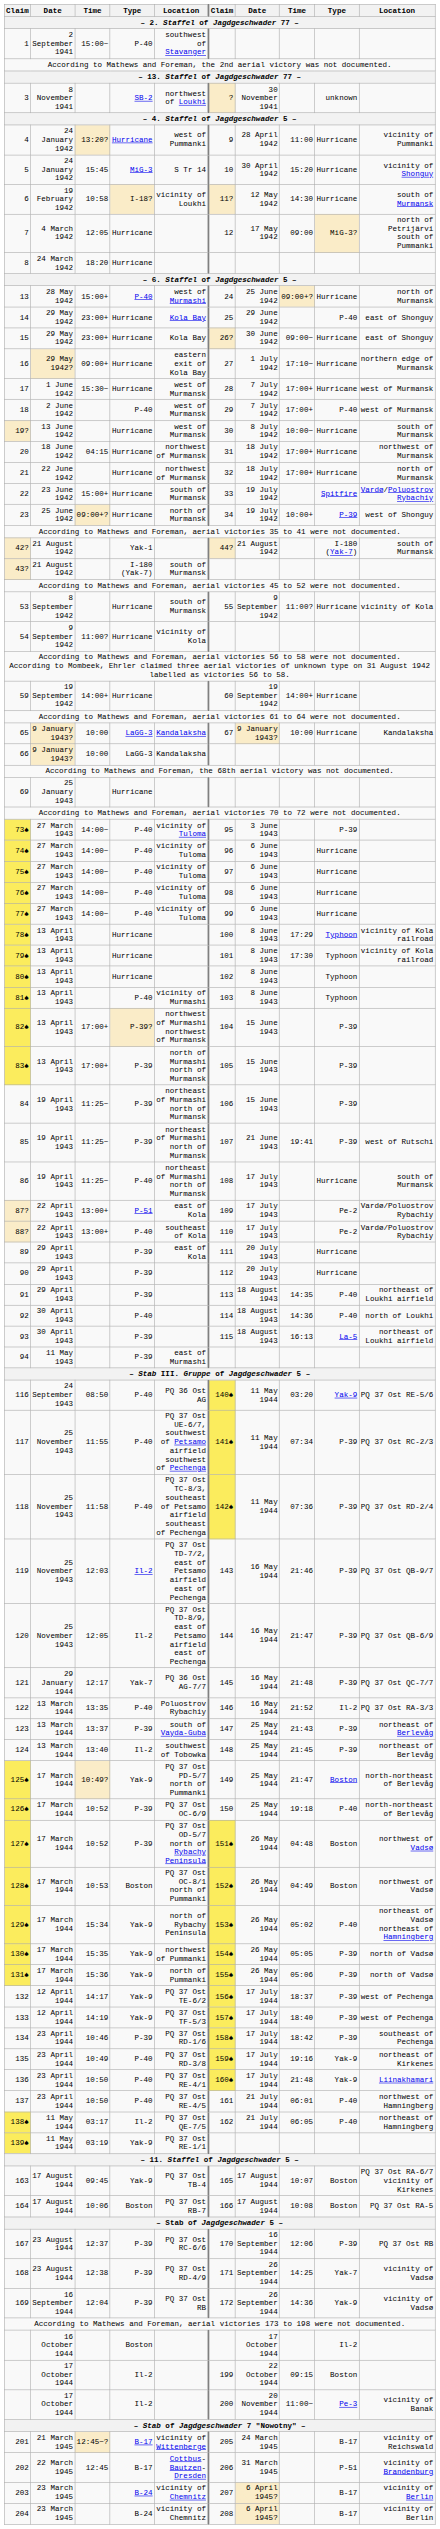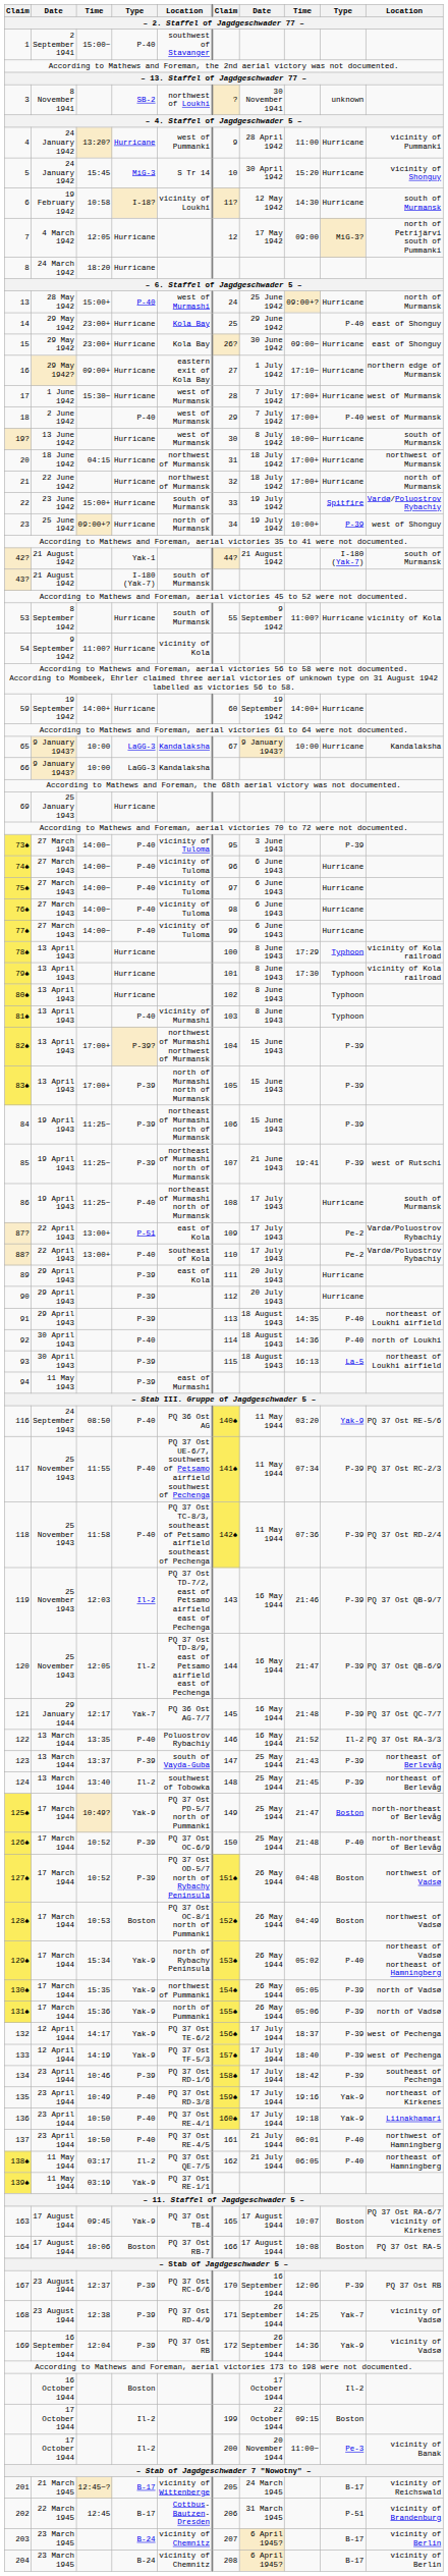126♠ | column 8: 19:18 -> 21:48
136 | column 8: 21:48 -> 19:18
